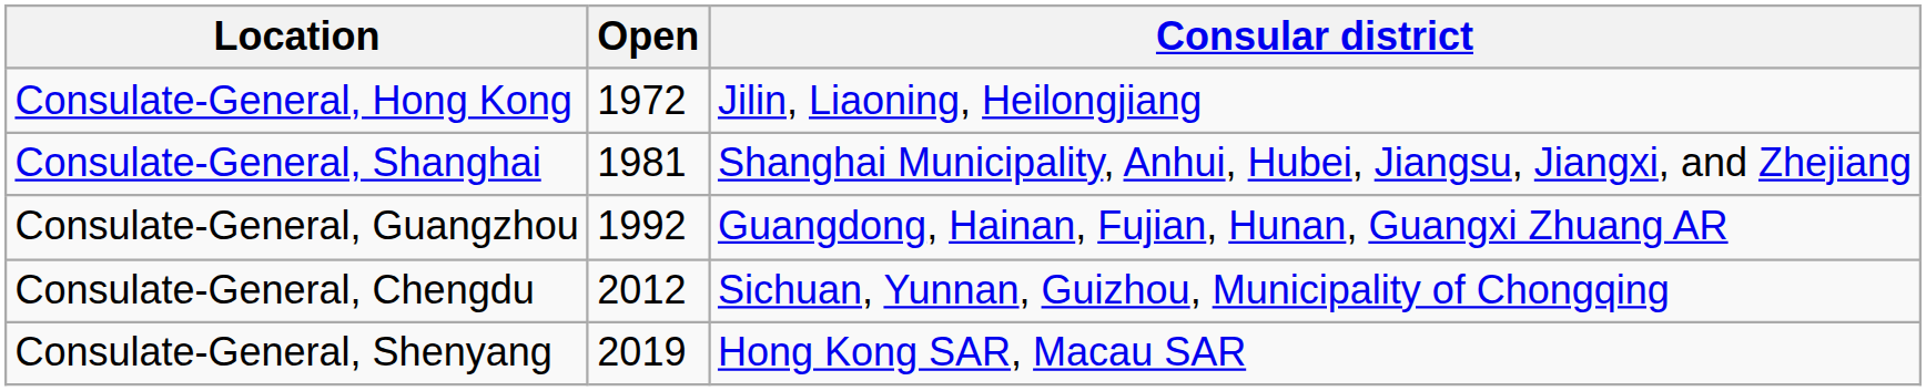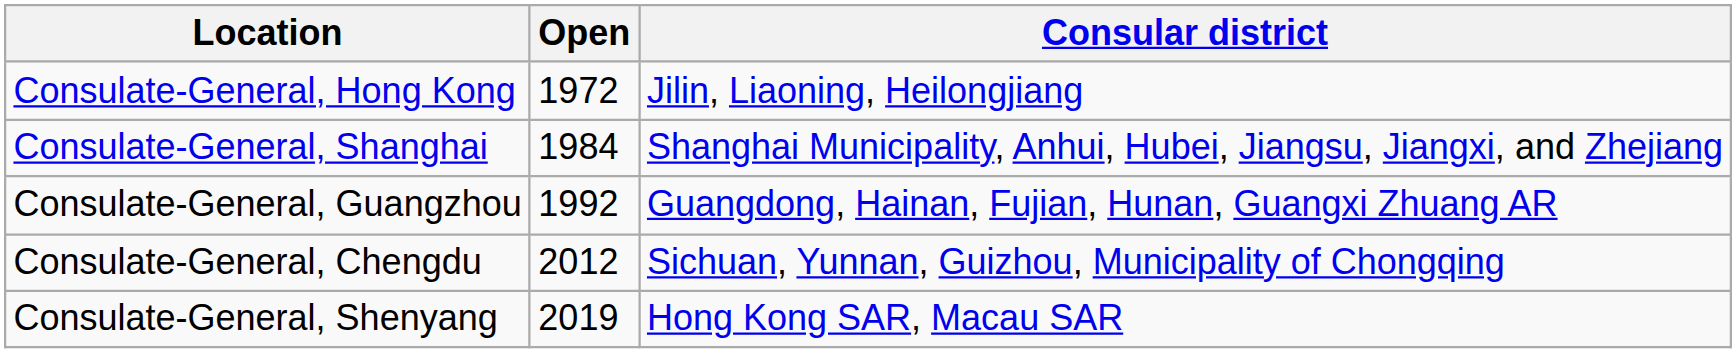Consulate-General, Shanghai | Open: 1981 -> 1984
